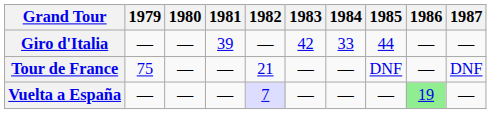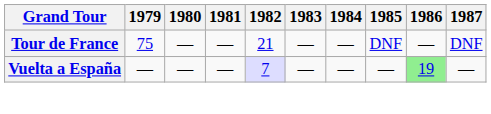- row: Giro d'Italia | — | — | 39 | — | 42 | 33 | 44 | — | —
